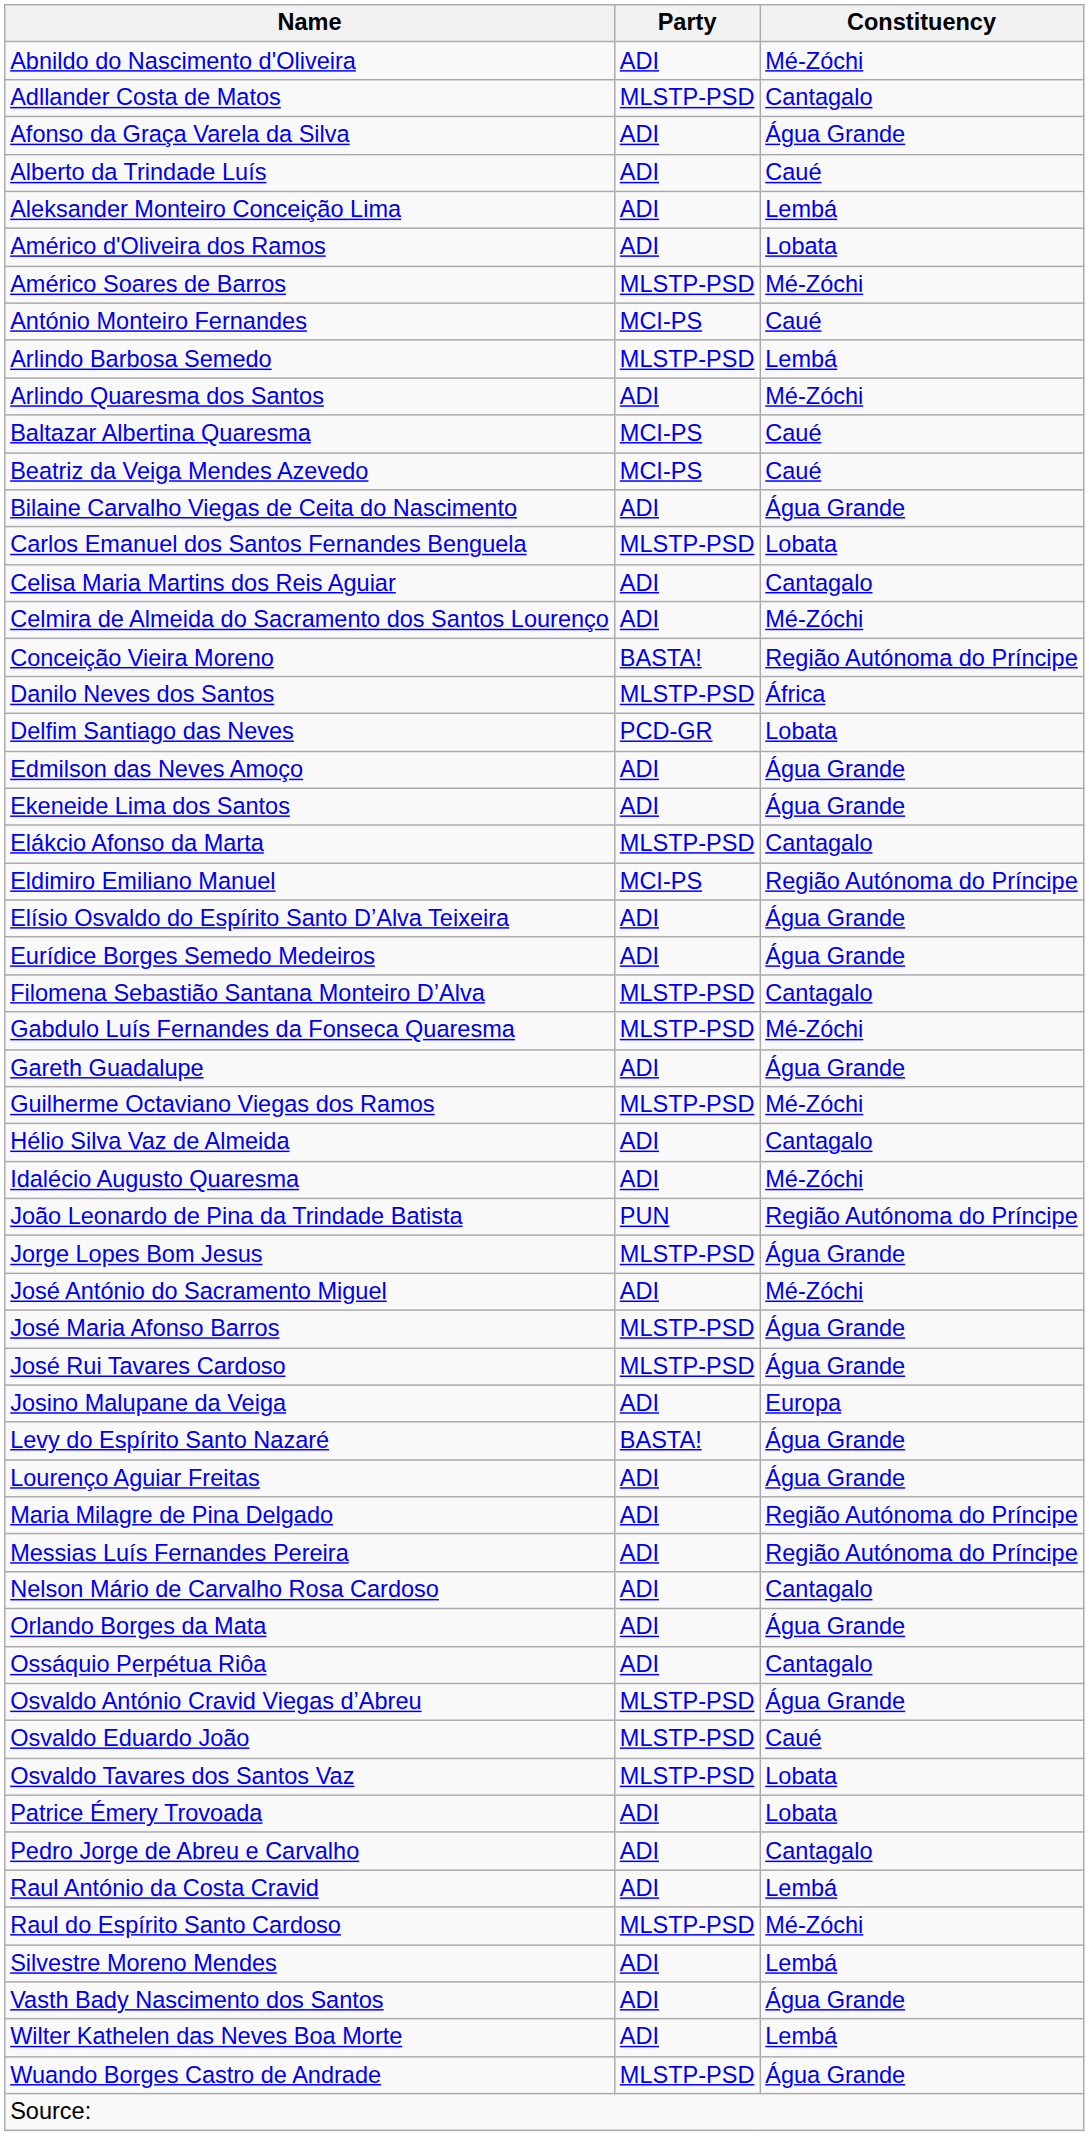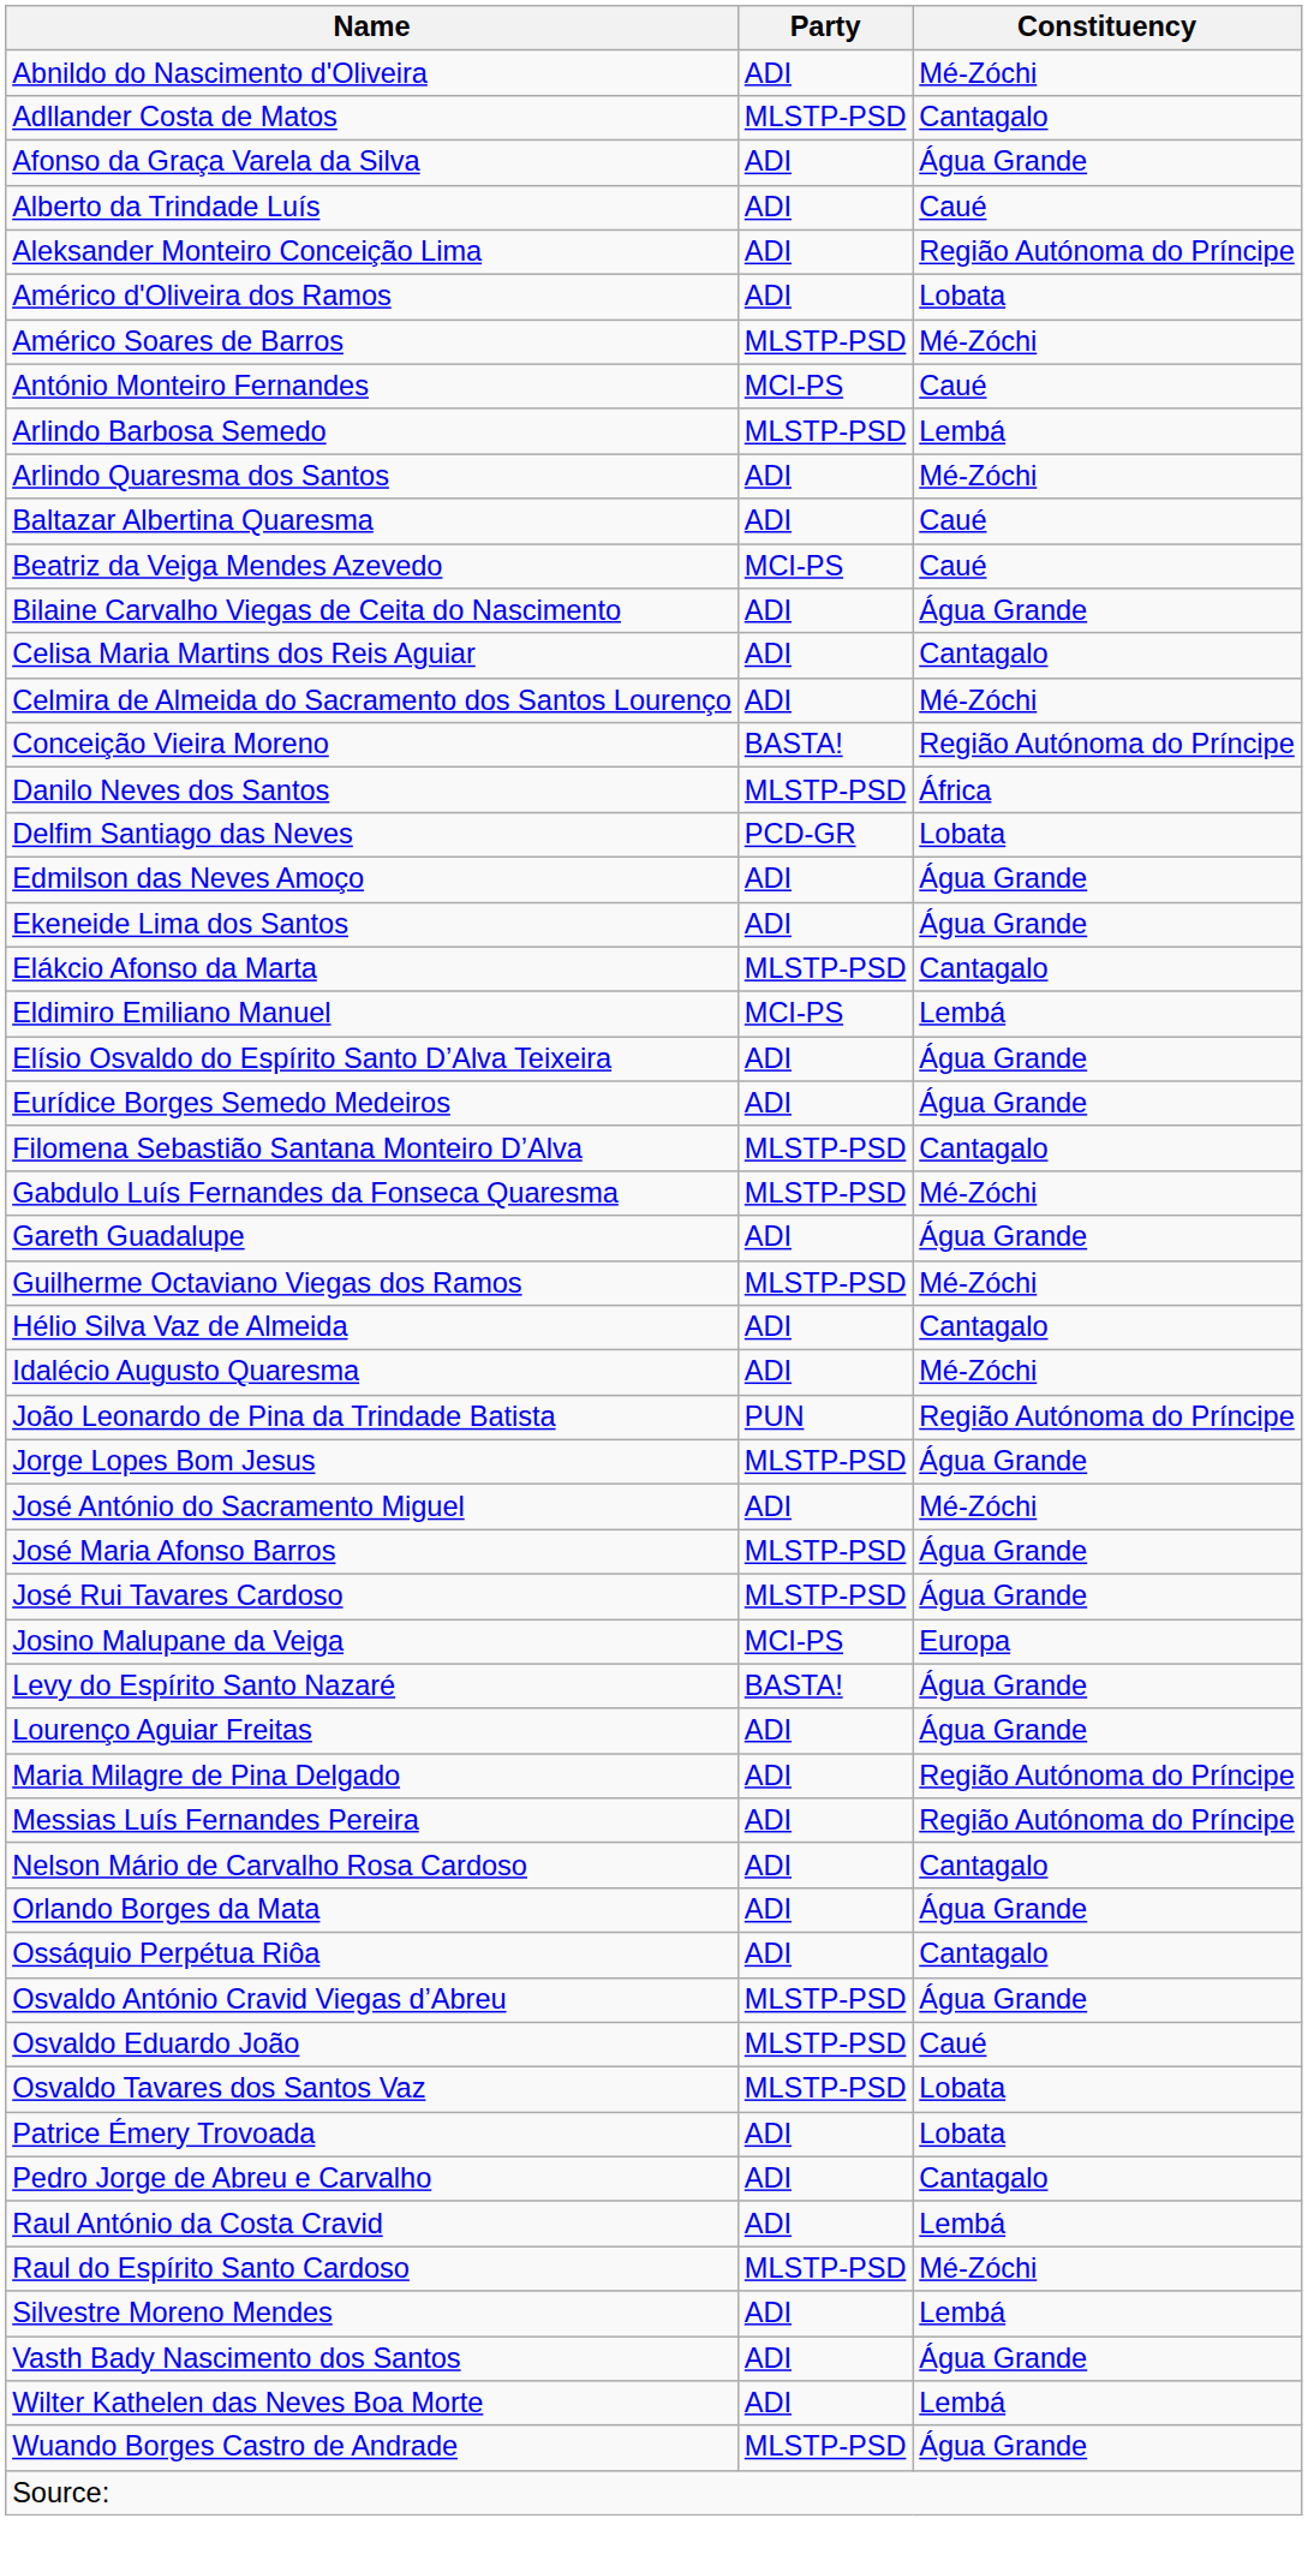Aleksander Monteiro Conceição Lima | Constituency: Lembá -> Região Autónoma do Príncipe
Baltazar Albertina Quaresma | Party: MCI-PS -> ADI
- row: Carlos Emanuel dos Santos Fernandes Benguela | MLSTP-PSD | Lobata
Eldimiro Emiliano Manuel | Constituency: Região Autónoma do Príncipe -> Lembá
Josino Malupane da Veiga | Party: ADI -> MCI-PS
